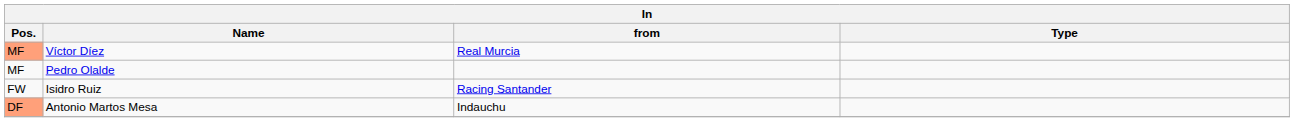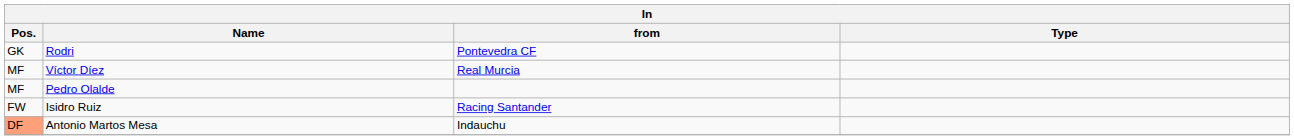+ row: GK | Rodri | Pontevedra CF
Víctor Díez | Pos.: lightsalmon background -> no background
